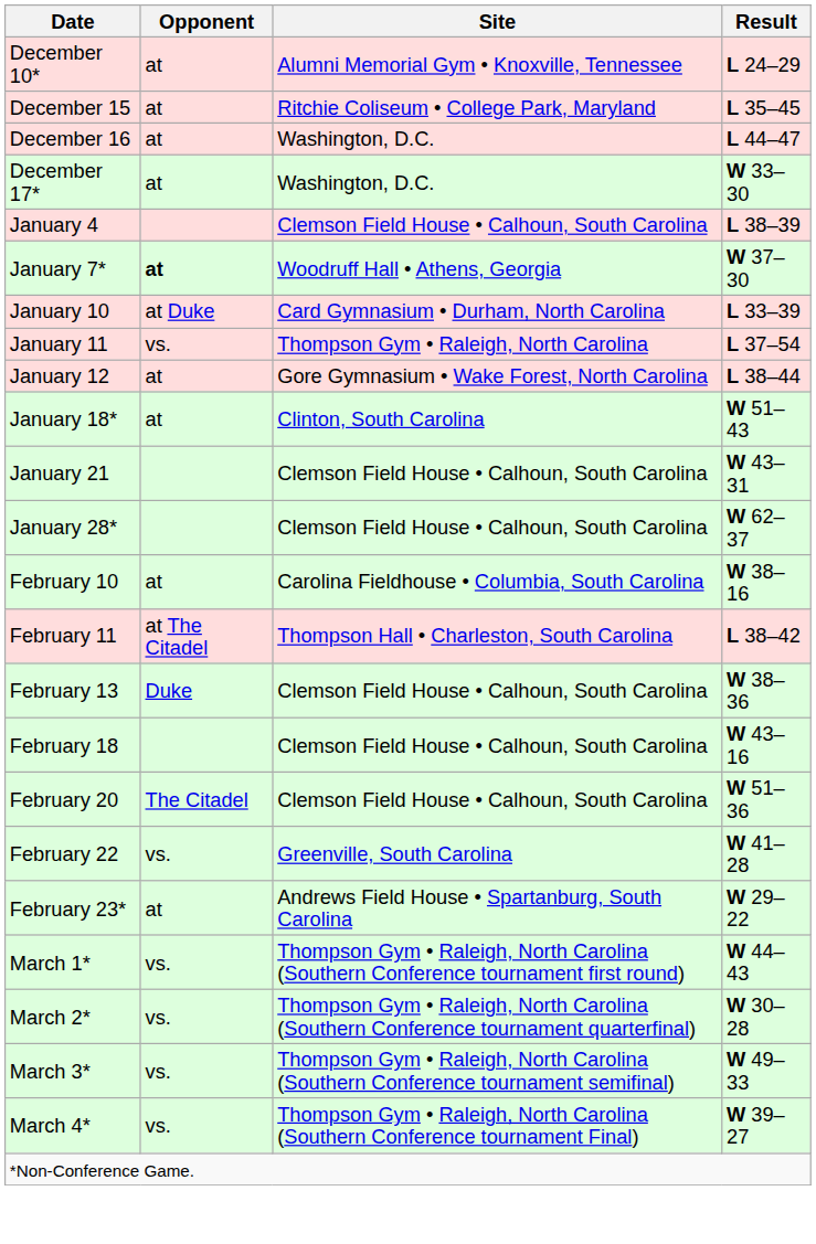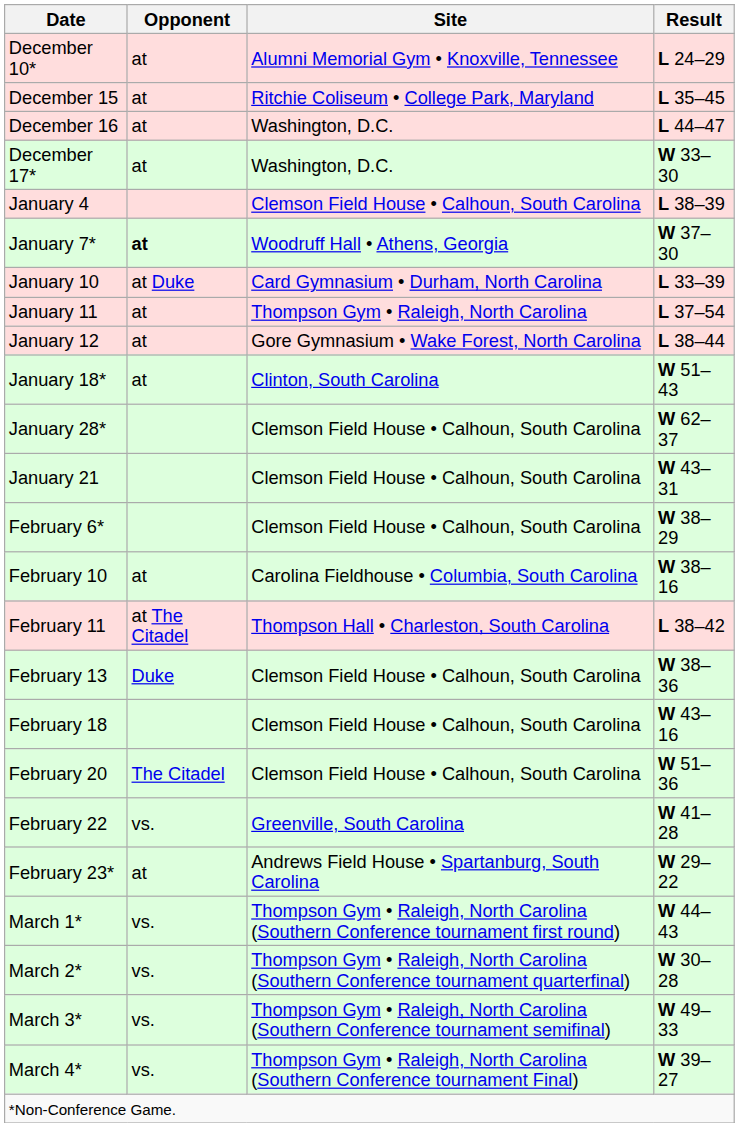January 11 | Opponent: vs. -> at
rows swapped: January 21 <-> January 28*
+ row: February 6* | Clemson Field House • Calhoun, South Carolina | W 38–29
